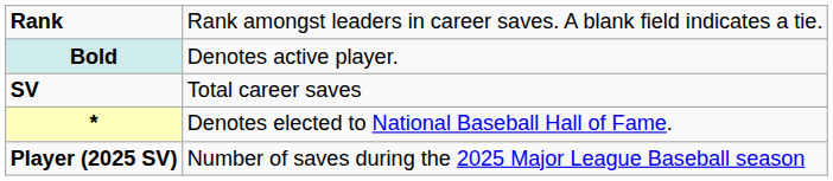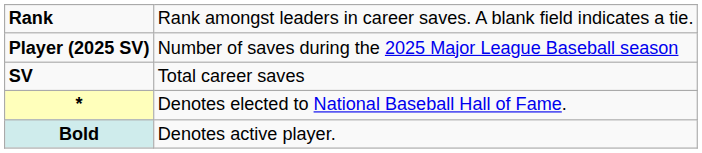rows swapped: Player (2025 SV) <-> Bold
